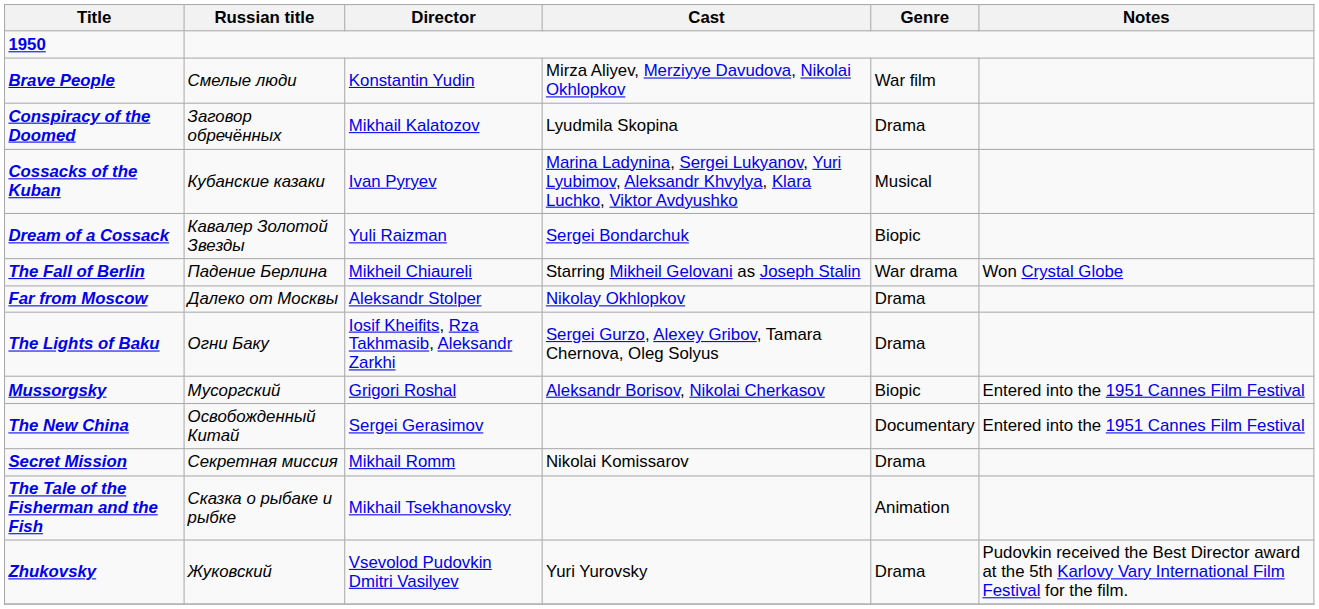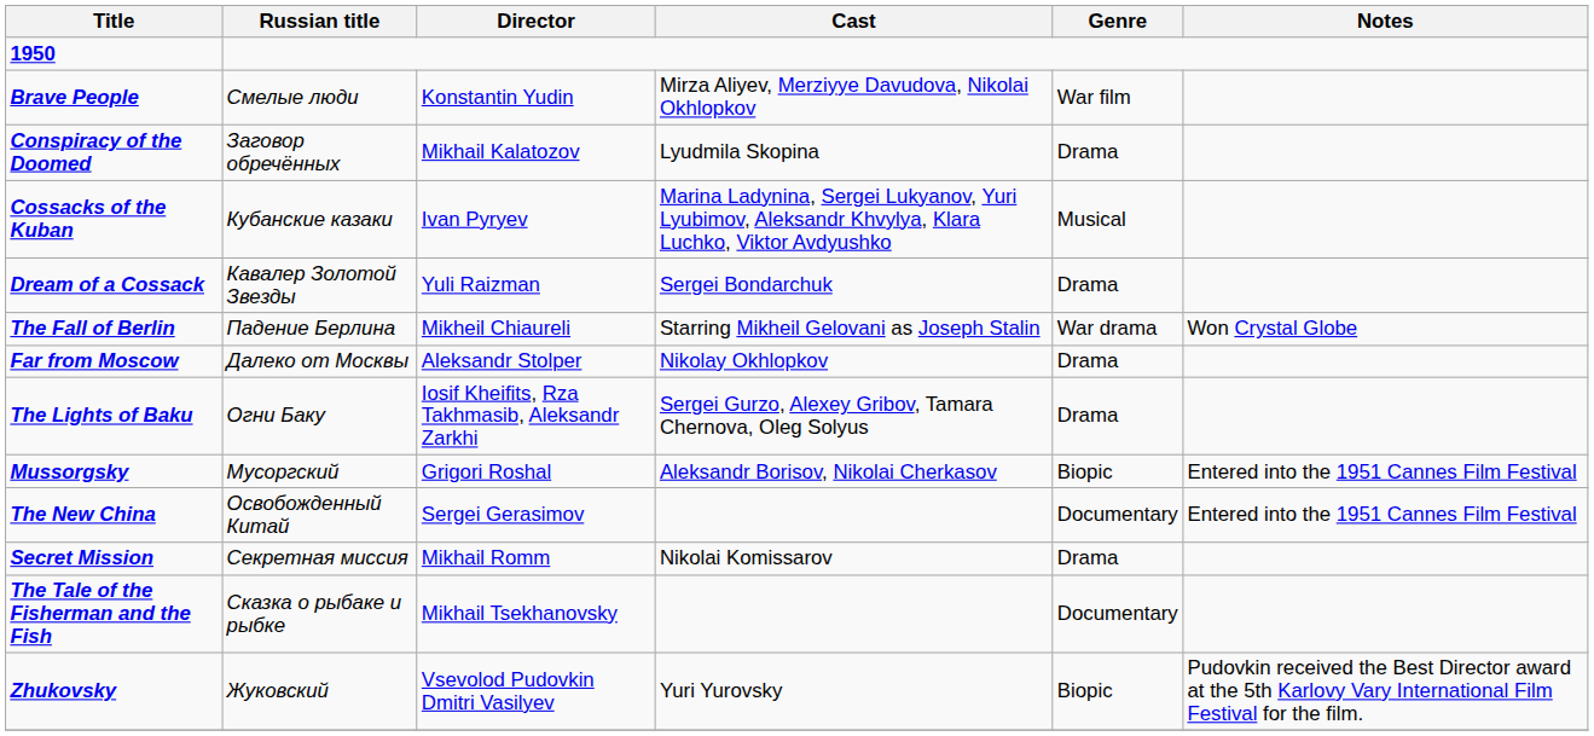Dream of a Cossack | Genre: Biopic -> Drama
The Tale of the Fisherman and the Fish | Genre: Animation -> Documentary
Zhukovsky | Genre: Drama -> Biopic
